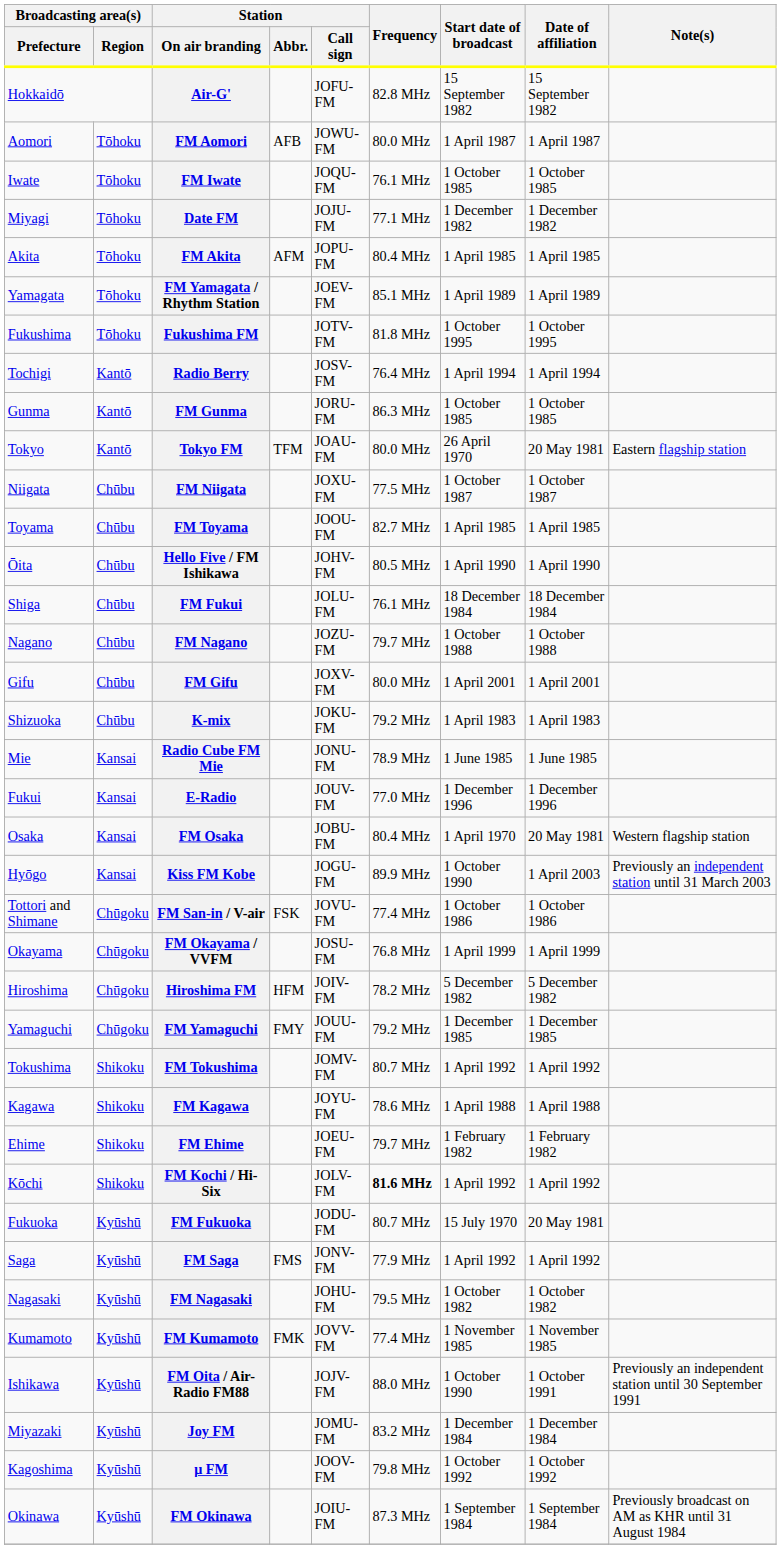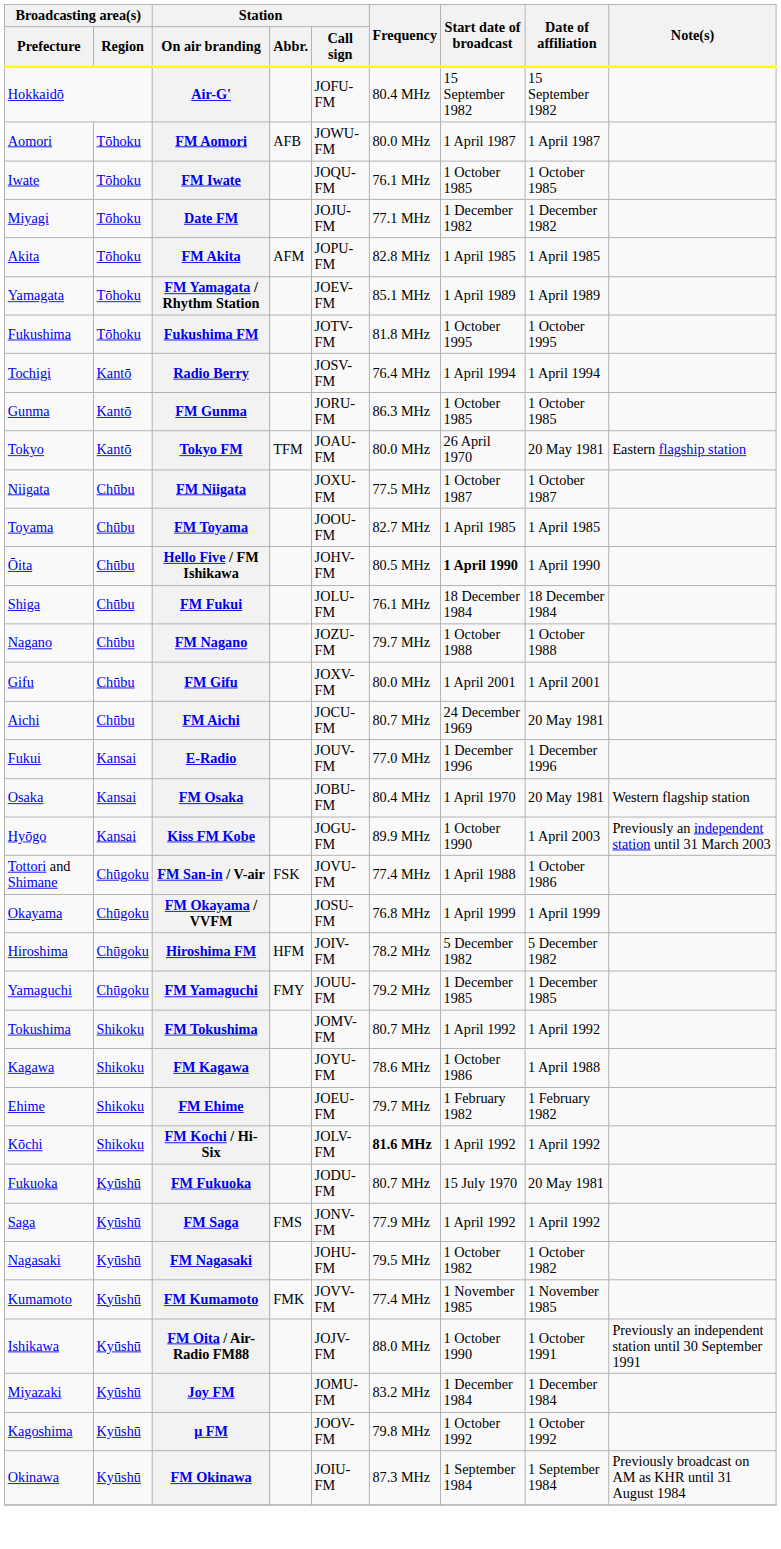Air-G' | Frequency: 82.8 MHz -> 80.4 MHz
FM Akita | Frequency: 80.4 MHz -> 82.8 MHz
Hello Five / FM Ishikawa | Start date of broadcast: normal -> bold
- row: Shizuoka | Chūbu | K-mix | JOKU-FM | 79.2 MHz | 1 April 1983 | 1 April 1983
+ row: Aichi | Chūbu | FM Aichi | JOCU-FM | 80.7 MHz | 24 December 1969 | 20 May 1981
- row: Mie | Kansai | Radio Cube FM Mie | JONU-FM | 78.9 MHz | 1 June 1985 | 1 June 1985
FM San-in / V-air | Start date of broadcast: 1 October 1986 -> 1 April 1988
FM Kagawa | Start date of broadcast: 1 April 1988 -> 1 October 1986
